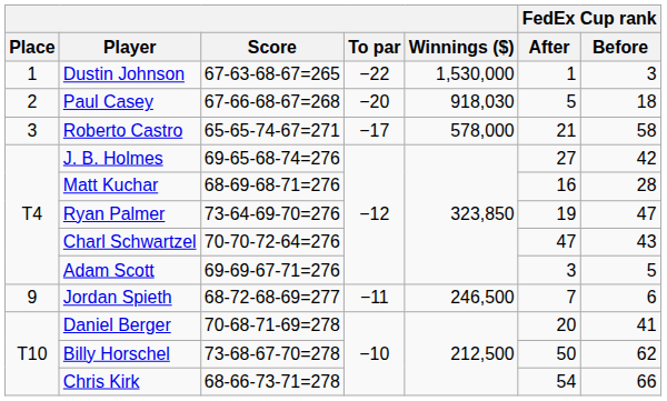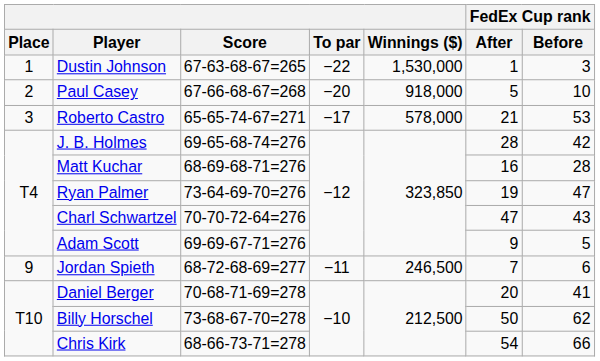Paul Casey | Winnings ($): 918,030 -> 918,000
Paul Casey | FedEx Cup rank / Before: 18 -> 10
Roberto Castro | FedEx Cup rank / Before: 58 -> 53
J. B. Holmes | FedEx Cup rank / After: 27 -> 28
Adam Scott | FedEx Cup rank / After: 3 -> 9
